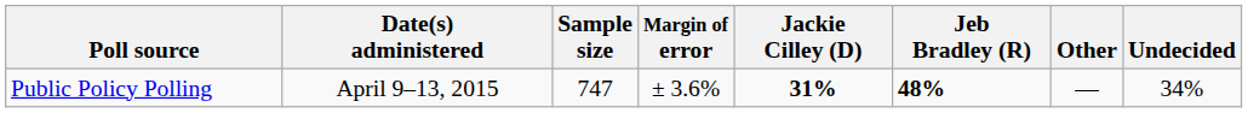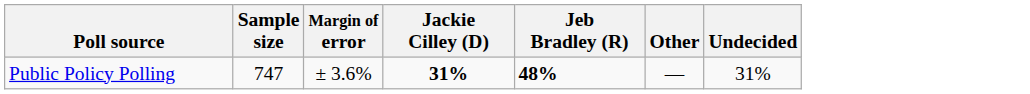- column: Date(s) administered | April 9–13, 2015
Public Policy Polling | Undecided: 34% -> 31%
